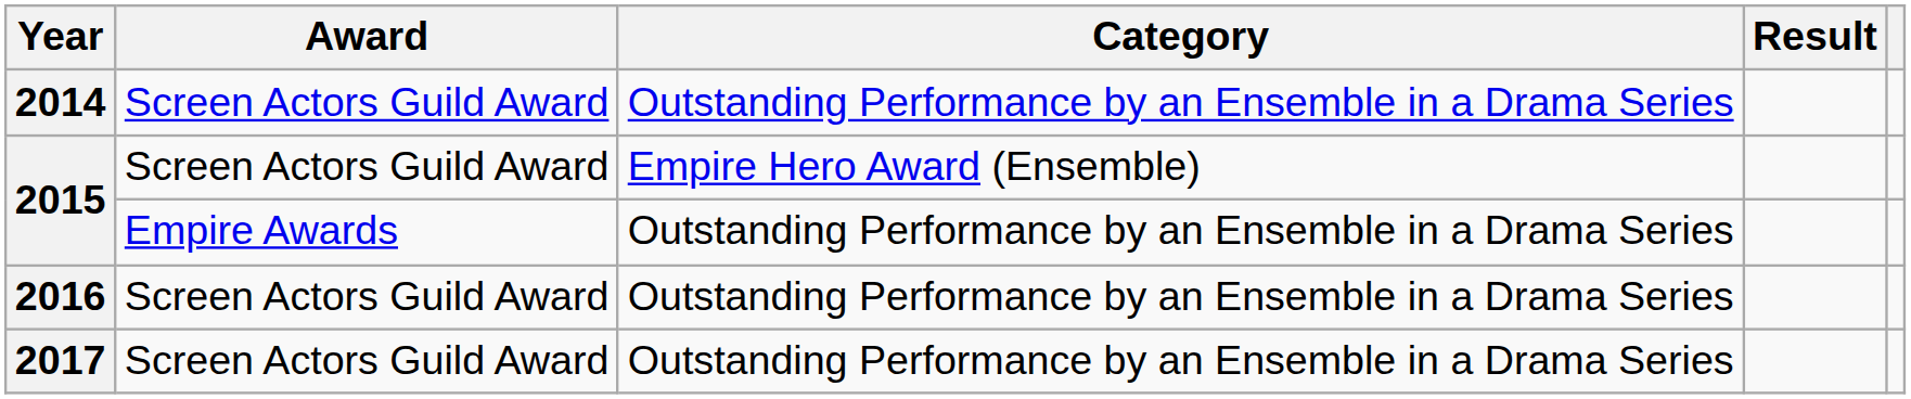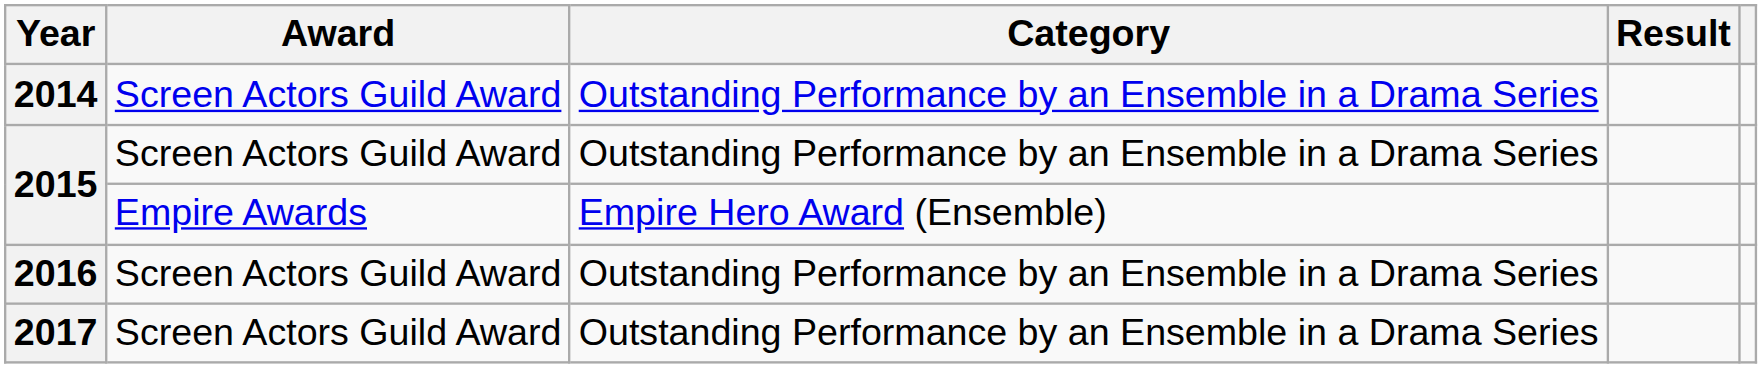2015 / Screen Actors Guild Award | Category: Empire Hero Award (Ensemble) -> Outstanding Performance by an Ensemble in a Drama Series
2015 / Empire Awards | Category: Outstanding Performance by an Ensemble in a Drama Series -> Empire Hero Award (Ensemble)
